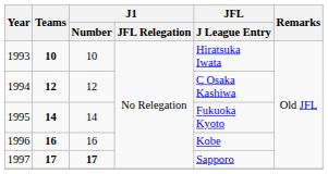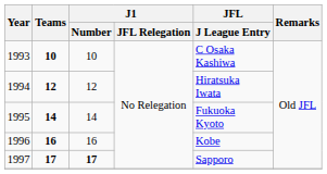1993 | JFL / J League Entry: Hiratsuka Iwata -> C Osaka Kashiwa
1994 | JFL / J League Entry: C Osaka Kashiwa -> Hiratsuka Iwata
